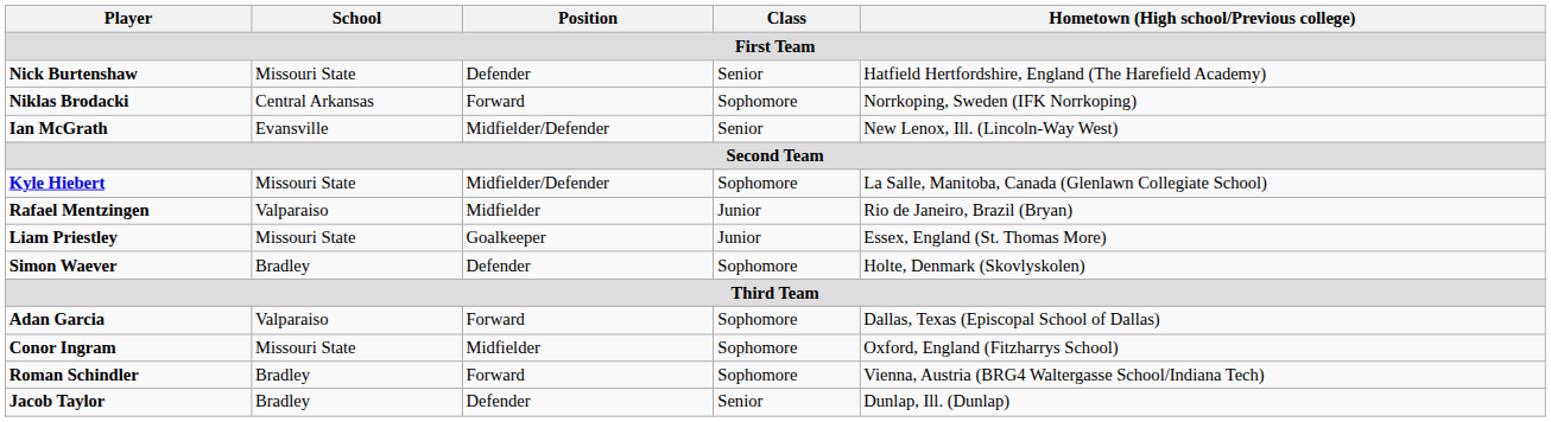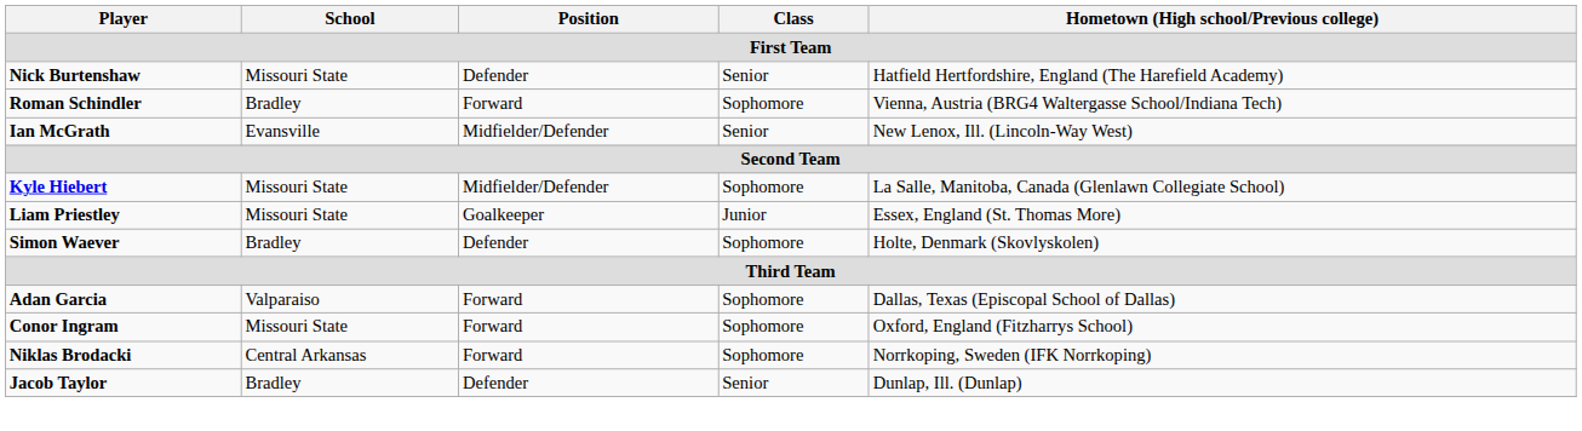rows swapped: Niklas Brodacki <-> Roman Schindler
- row: Rafael Mentzingen | Valparaiso | Midfielder | Junior | Rio de Janeiro, Brazil (Bryan)
Conor Ingram | Position: Midfielder -> Forward
